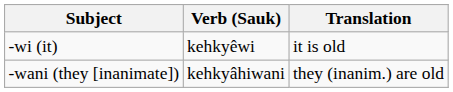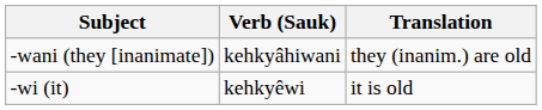rows swapped: -wi (it) <-> -wani (they [inanimate])
